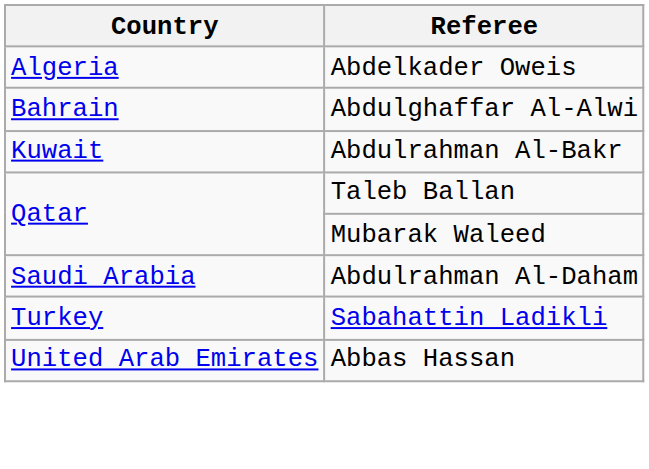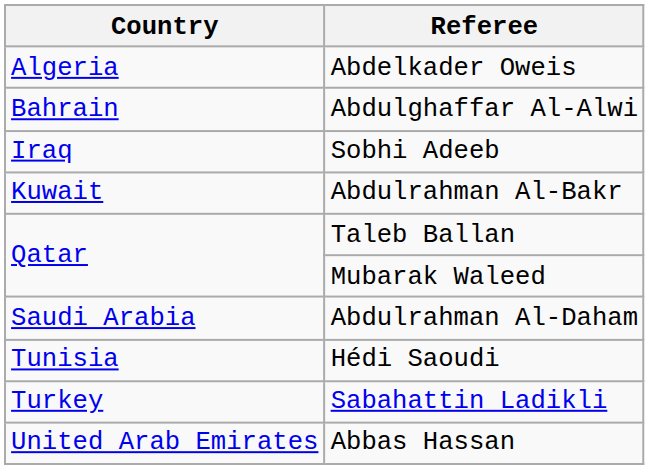+ row: Iraq | Sobhi Adeeb
+ row: Tunisia | Hédi Saoudi
